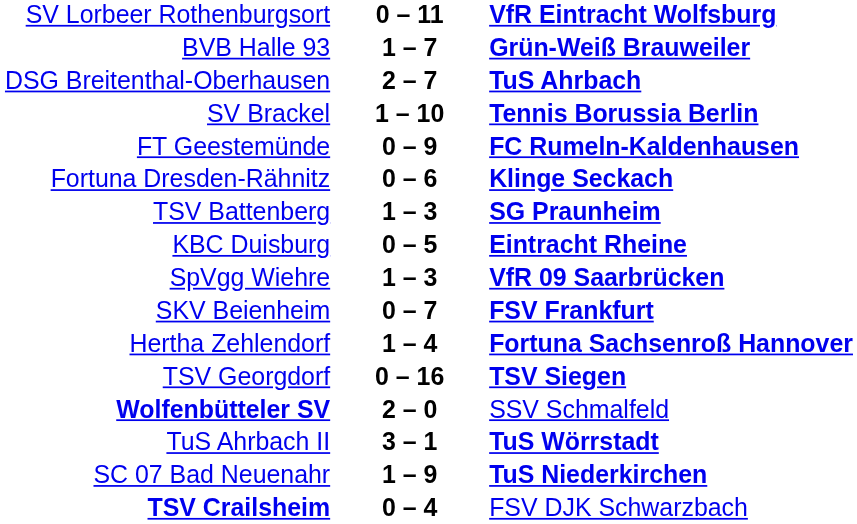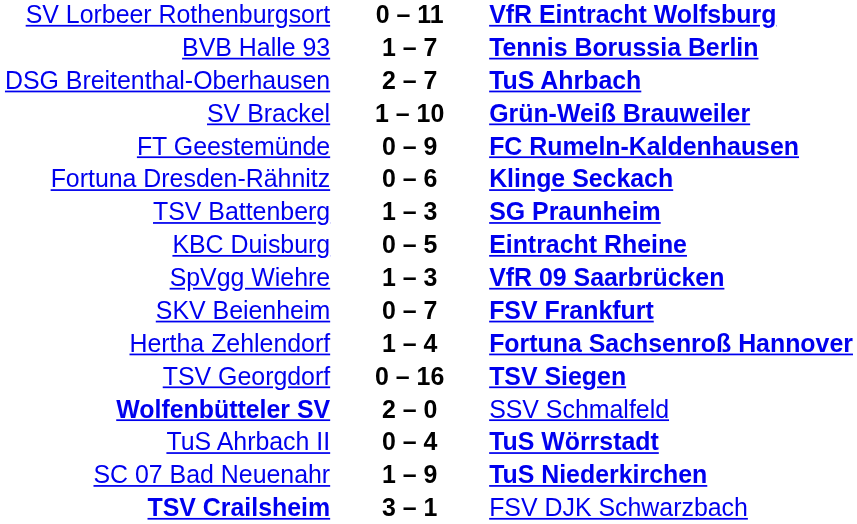BVB Halle 93 | column 3: Grün-Weiß Brauweiler -> Tennis Borussia Berlin
SV Brackel | column 3: Tennis Borussia Berlin -> Grün-Weiß Brauweiler
TuS Ahrbach II | column 2: 3 – 1 -> 0 – 4
TSV Crailsheim | column 2: 0 – 4 -> 3 – 1
